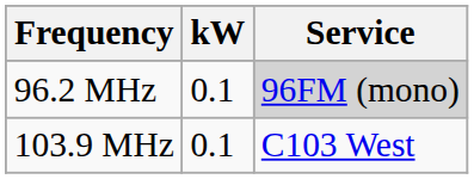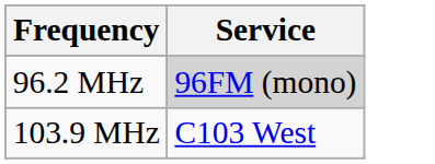- column: kW | 0.1 | 0.1
